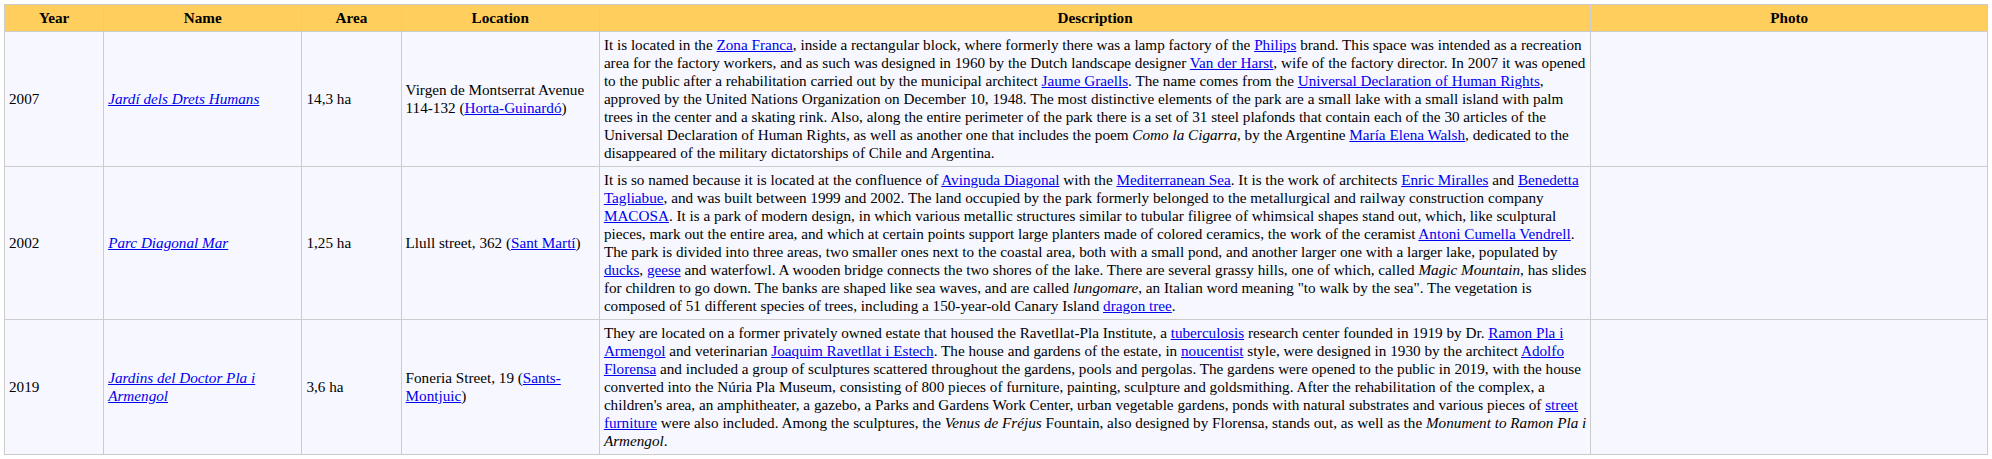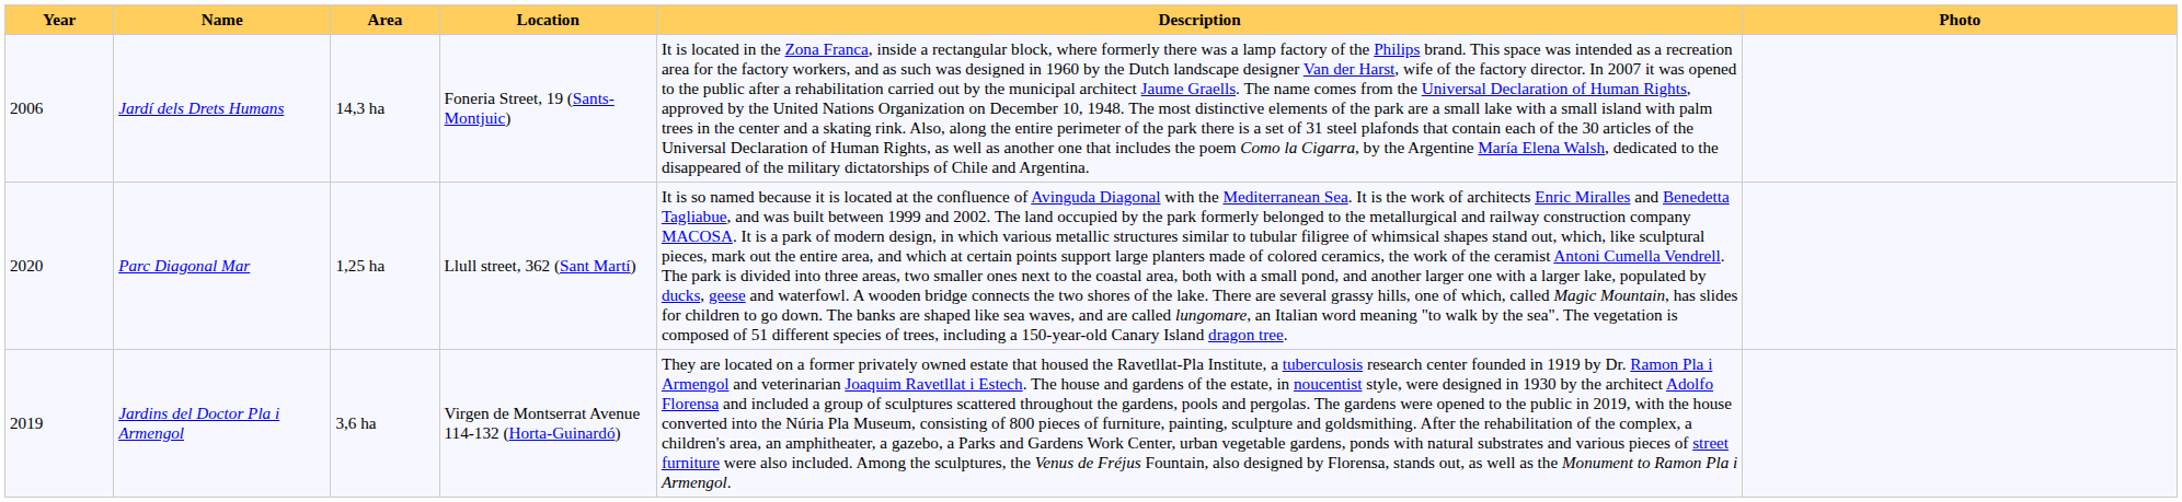Jardí dels Drets Humans | Year: 2007 -> 2006
Jardí dels Drets Humans | Location: Virgen de Montserrat Avenue 114-132 (Horta-Guinardó) -> Foneria Street, 19 (Sants-Montjuic)
Parc Diagonal Mar | Year: 2002 -> 2020
Jardins del Doctor Pla i Armengol | Location: Foneria Street, 19 (Sants-Montjuic) -> Virgen de Montserrat Avenue 114-132 (Horta-Guinardó)
